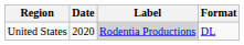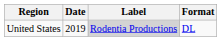United States | Date: 2020 -> 2019
